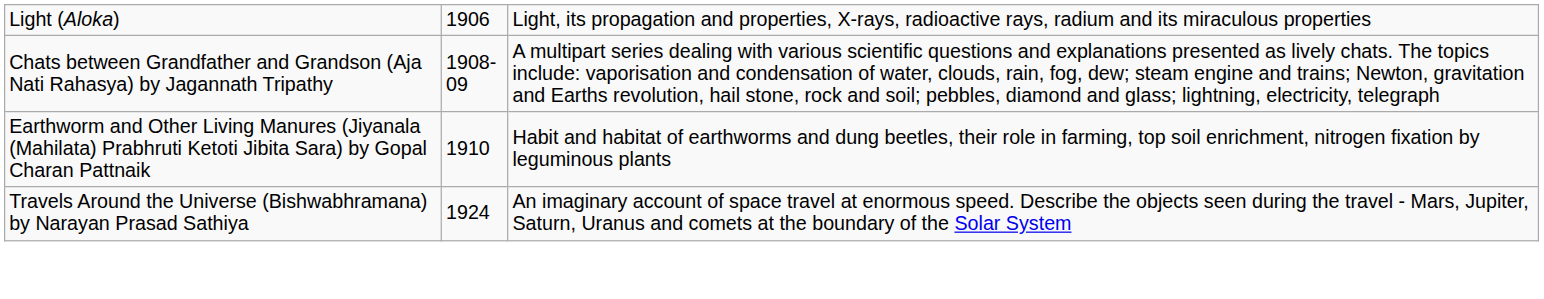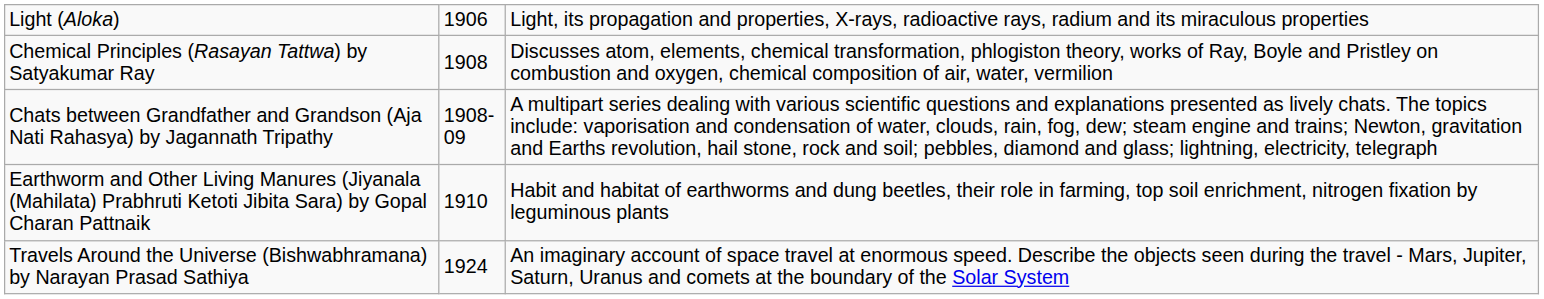+ row: Chemical Principles (Rasayan Tattwa) by Satyakumar Ray | 1908 | Discusses atom, elements, chemical transformation, phlogiston theory, works of Ray, Boyle and Pristley on combustion and oxygen, chemical composition of air, water, vermilion
